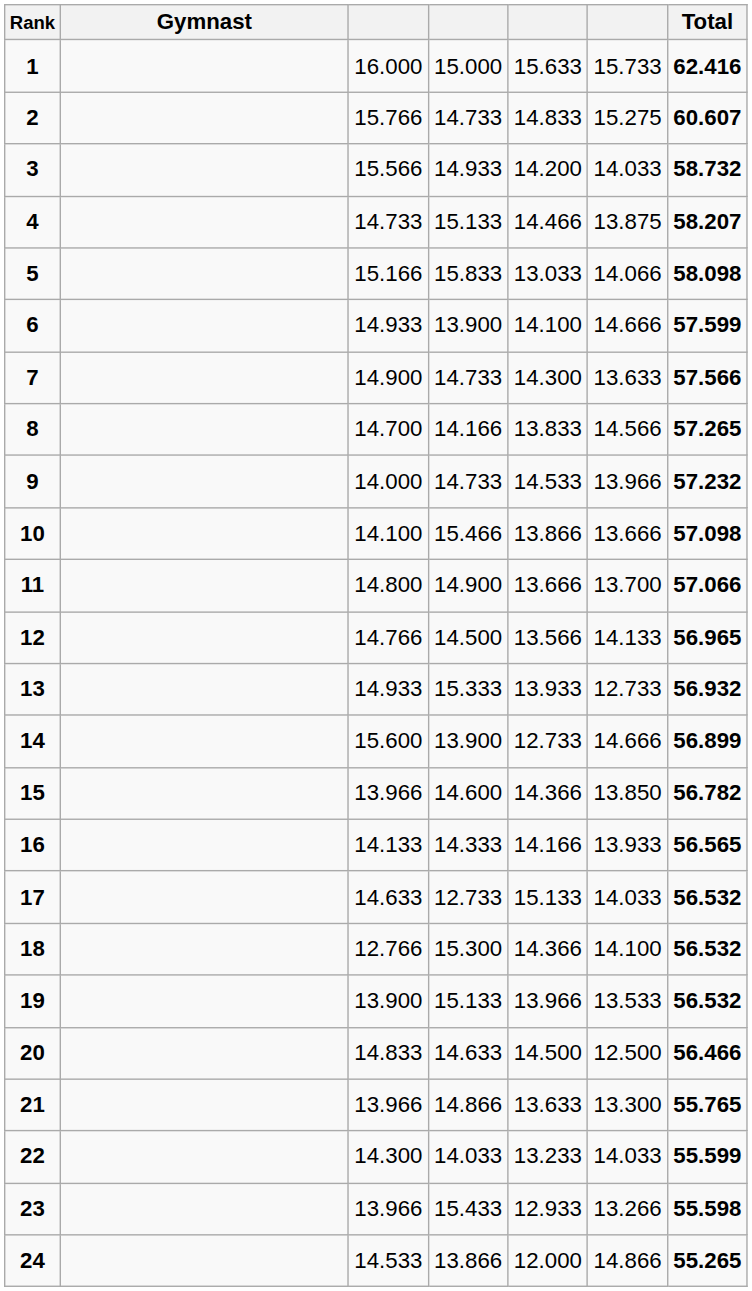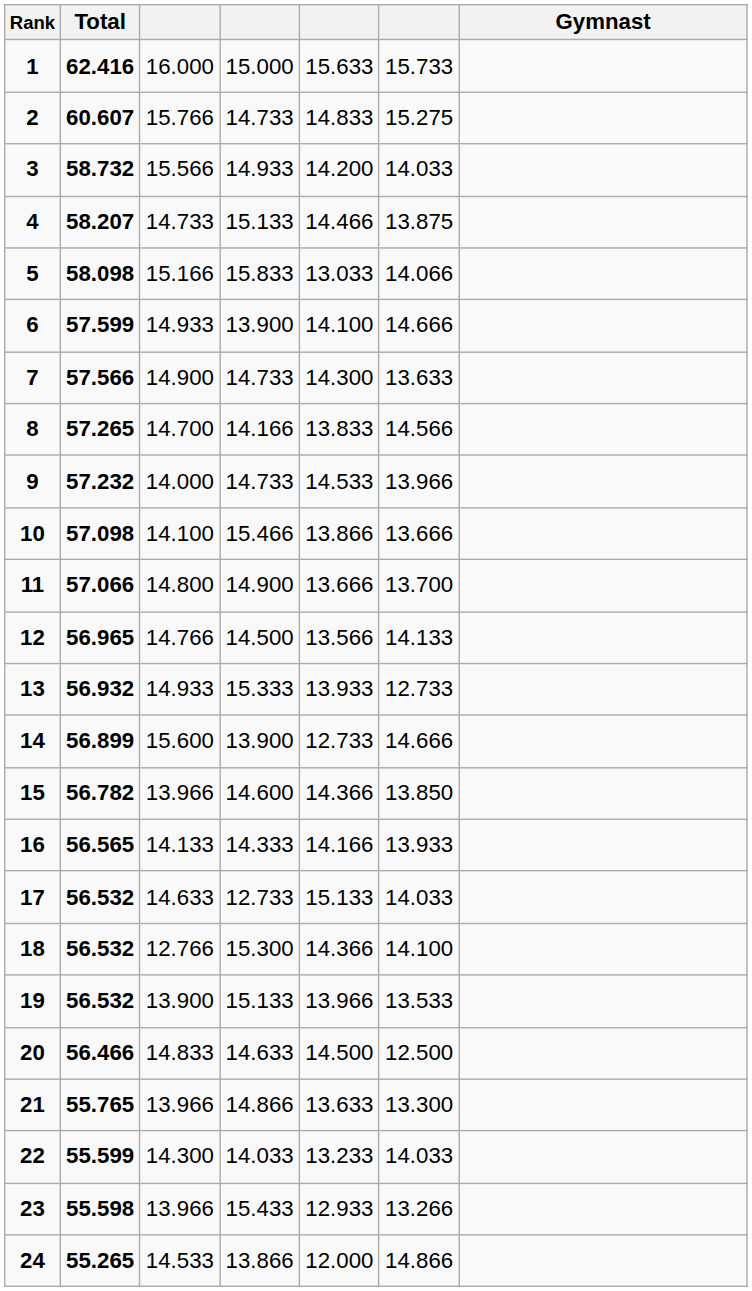columns swapped: Gymnast <-> Total
